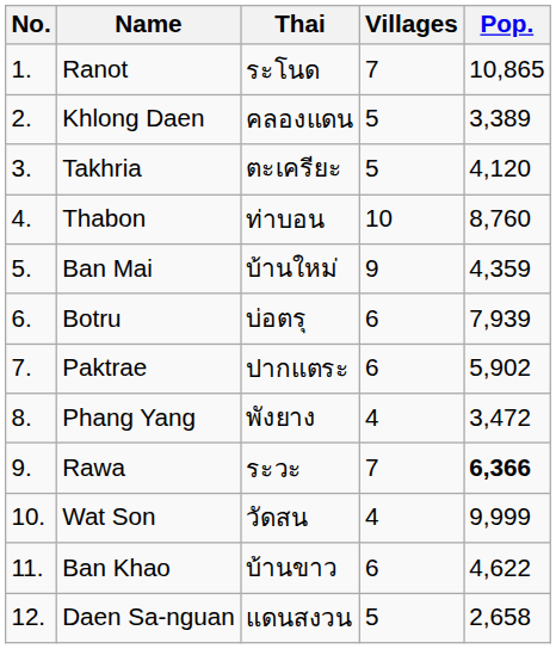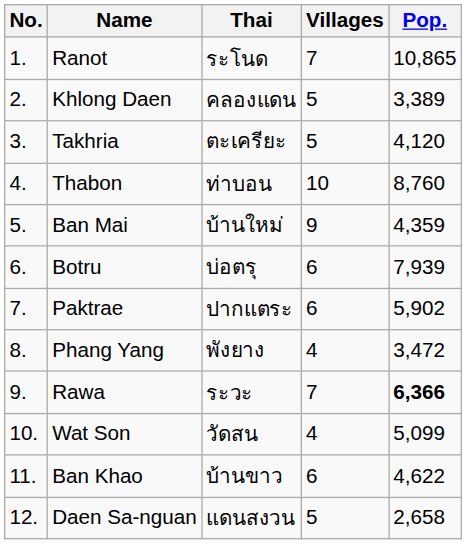Wat Son | Pop.: 9,999 -> 5,099
